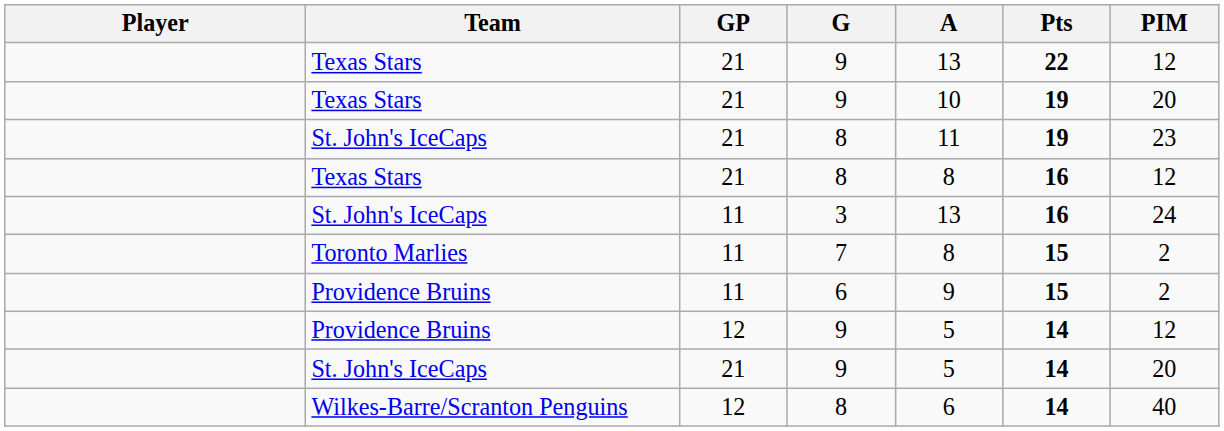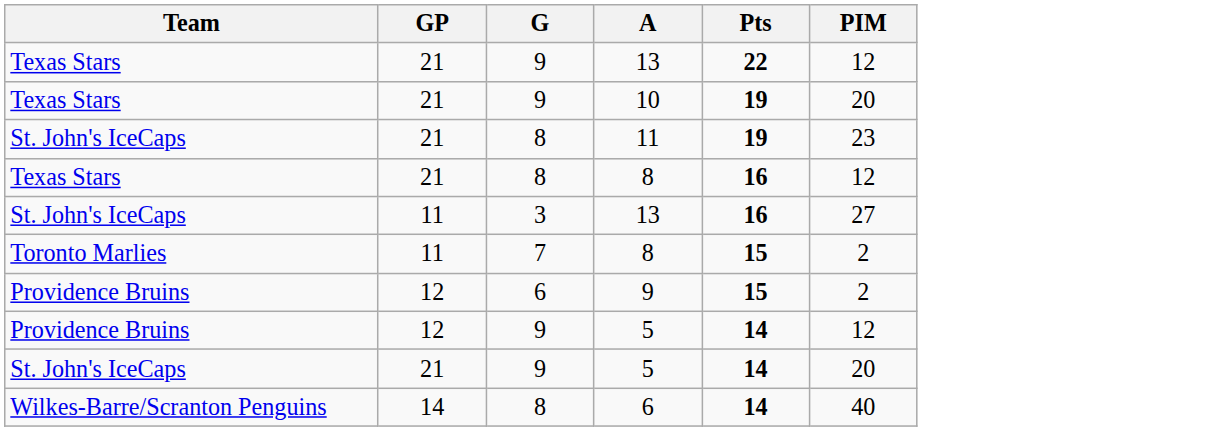- column: Player
St. John's IceCaps / 3 | PIM: 24 -> 27
Providence Bruins / 6 | GP: 11 -> 12
Wilkes-Barre/Scranton Penguins | GP: 12 -> 14
